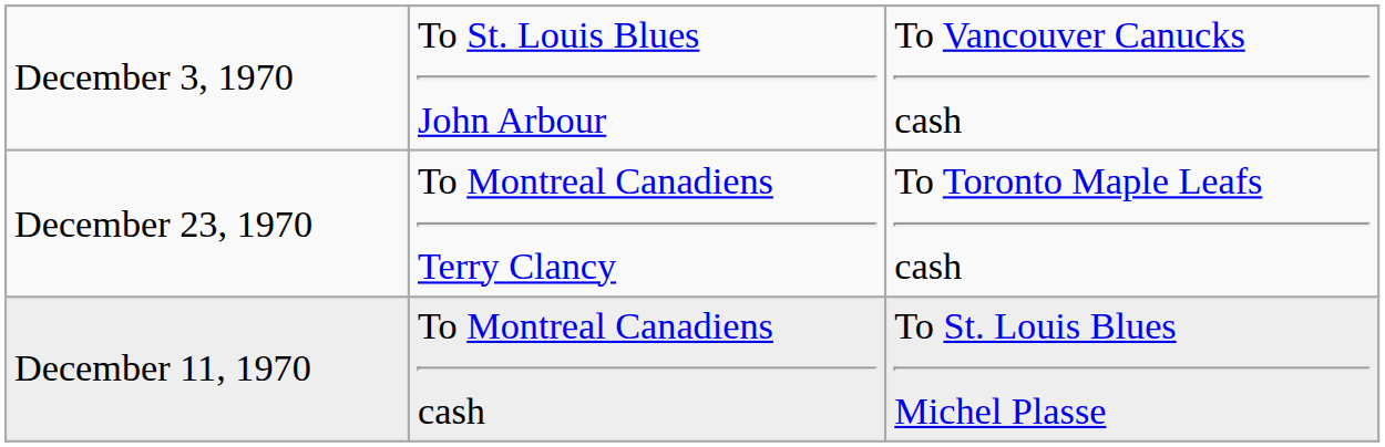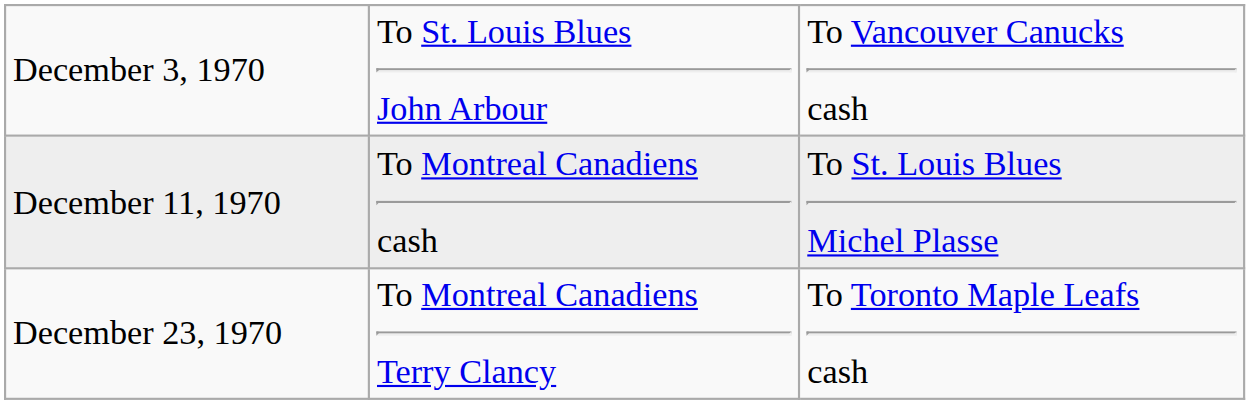rows swapped: December 11, 1970 <-> December 23, 1970
